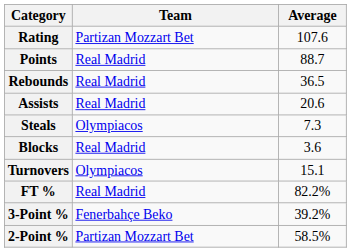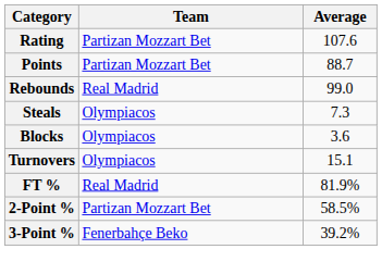Points | Team: Real Madrid -> Partizan Mozzart Bet
Rebounds | Average: 36.5 -> 99.0
- row: Assists | Real Madrid | 20.6
Blocks | Team: Real Madrid -> Olympiacos
FT % | Average: 82.2% -> 81.9%
rows swapped: 2-Point % <-> 3-Point %
